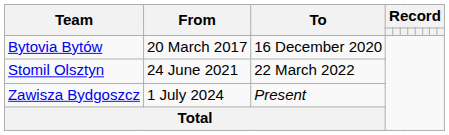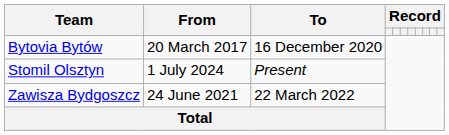Stomil Olsztyn | From: 24 June 2021 -> 1 July 2024
Stomil Olsztyn | To: 22 March 2022 -> Present
Zawisza Bydgoszcz | From: 1 July 2024 -> 24 June 2021
Zawisza Bydgoszcz | To: Present -> 22 March 2022
